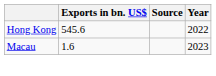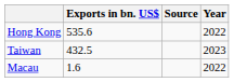Hong Kong | Exports in bn. US$: 545.6 -> 535.6
+ row: Taiwan | 432.5 | 2023
Macau | Year: 2023 -> 2022
